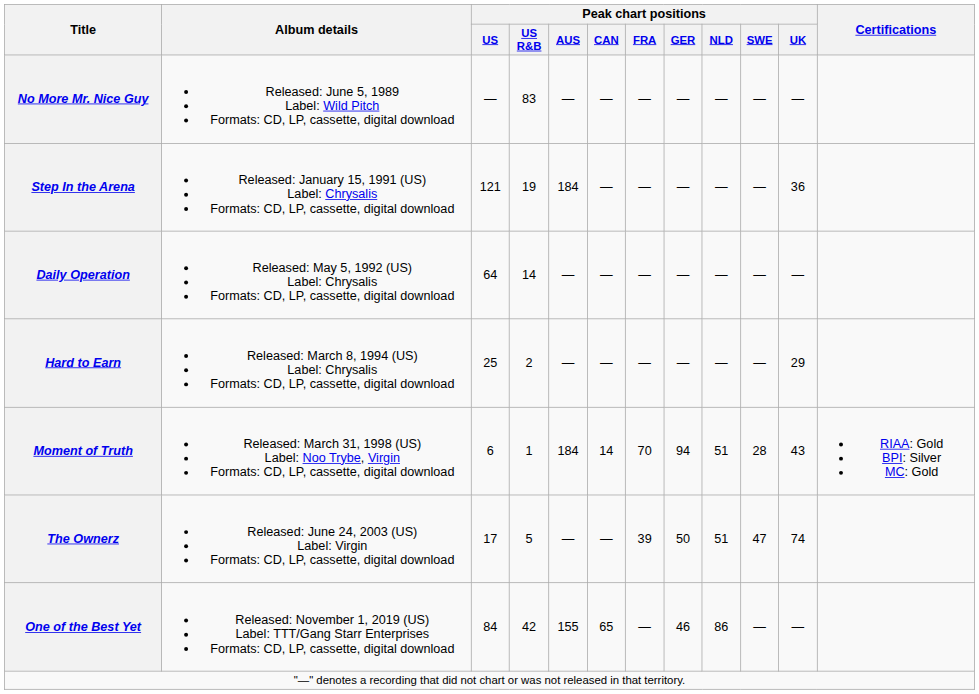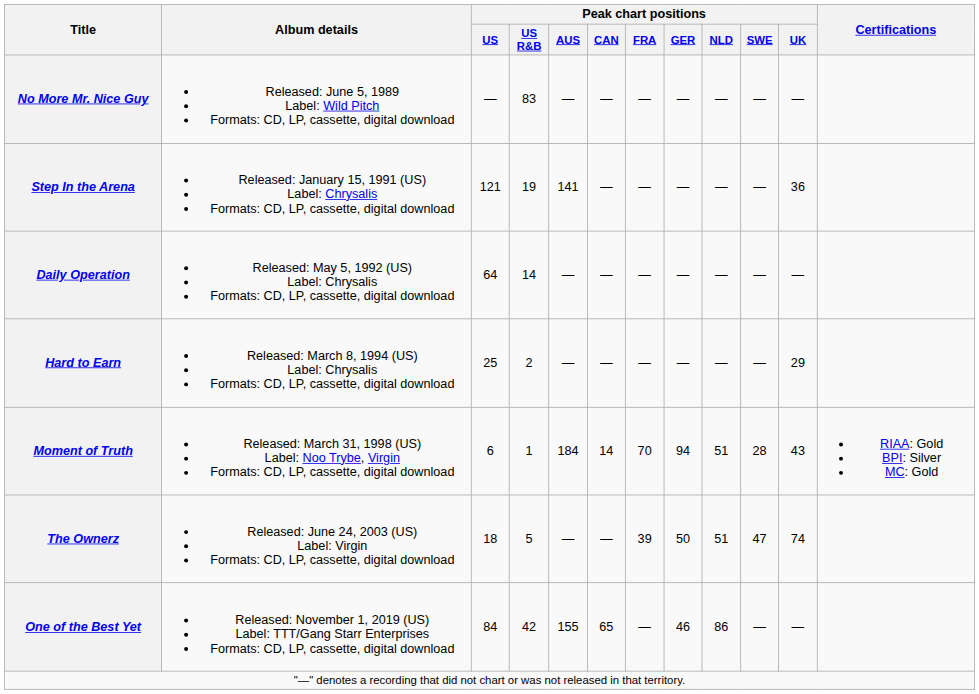Step In the Arena | Peak chart positions / AUS: 184 -> 141
The Ownerz | Peak chart positions / US: 17 -> 18
